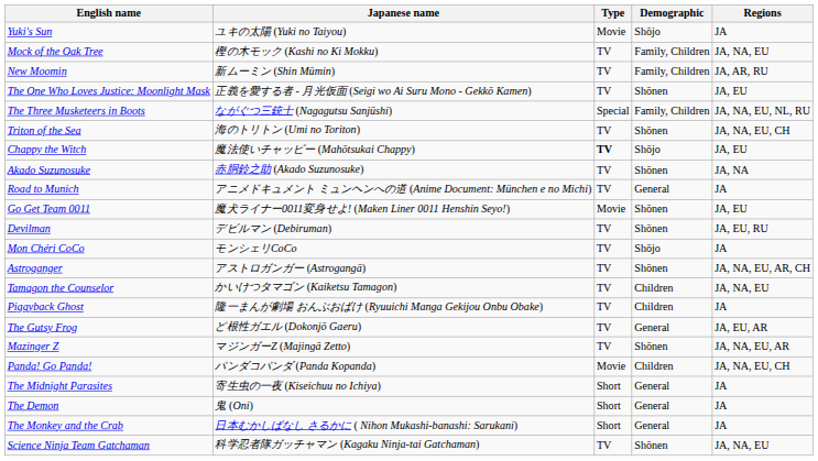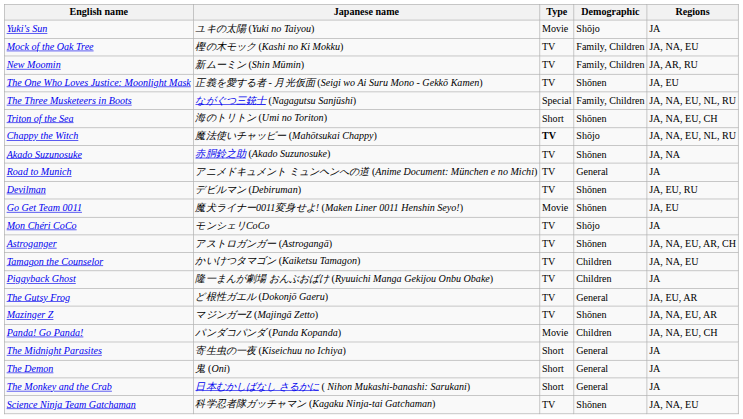Triton of the Sea | Type: TV -> Short
Chappy the Witch | Regions: JA, EU -> JA, NA, EU, NL, RU
rows swapped: Devilman <-> Go Get Team 0011
